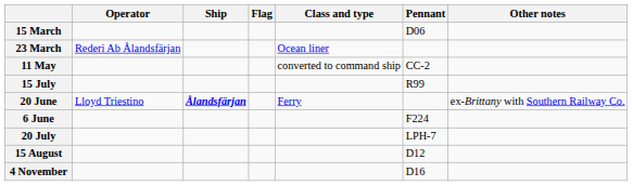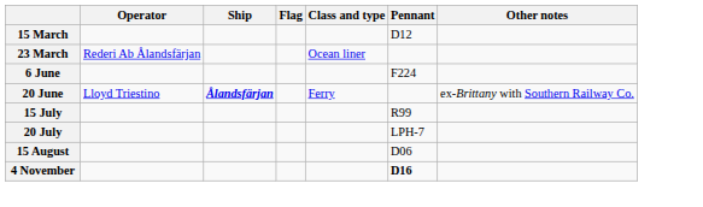15 March | Pennant: D06 -> D12
- row: 11 May | converted to command ship | CC-2
rows swapped: 6 June <-> 15 July
15 August | Pennant: D12 -> D06
4 November | Pennant: normal -> bold
